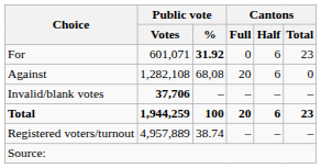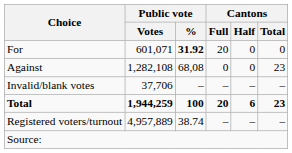For | Cantons / Full: 0 -> 20
For | Cantons / Half: 6 -> 0
For | Cantons / Total: 23 -> 0
Against | Cantons / Full: 20 -> 0
Against | Cantons / Half: 6 -> 0
Against | Cantons / Total: 0 -> 23
Invalid/blank votes | Public vote / Votes: bold -> normal
